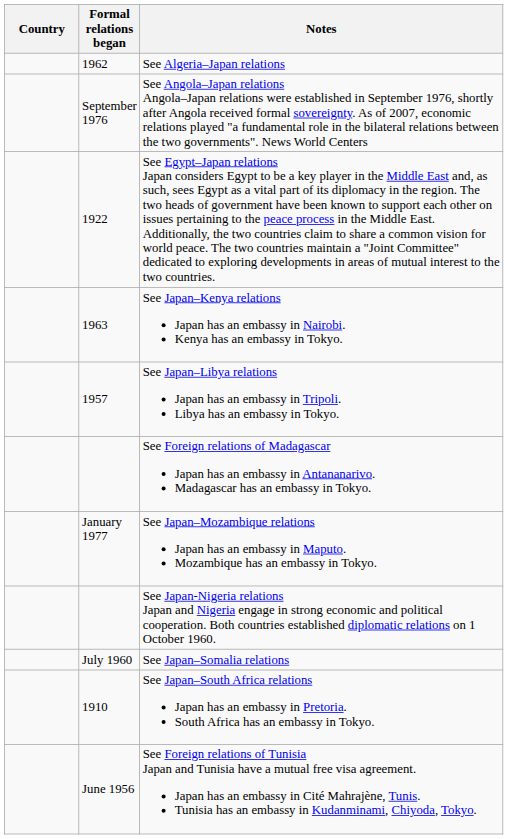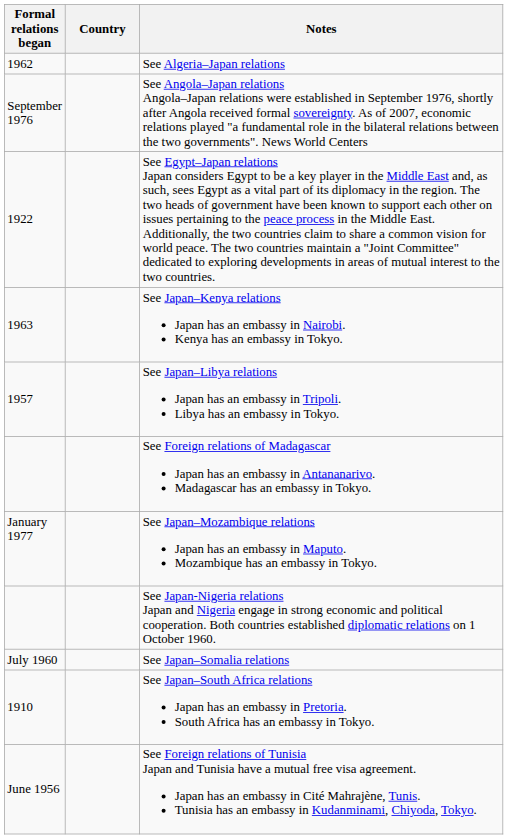columns swapped: Country <-> Formal relations began
